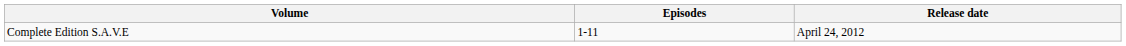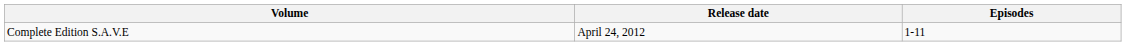columns swapped: Episodes <-> Release date
